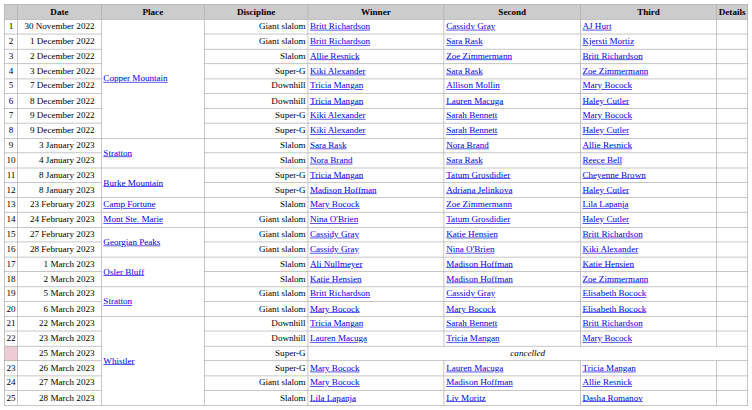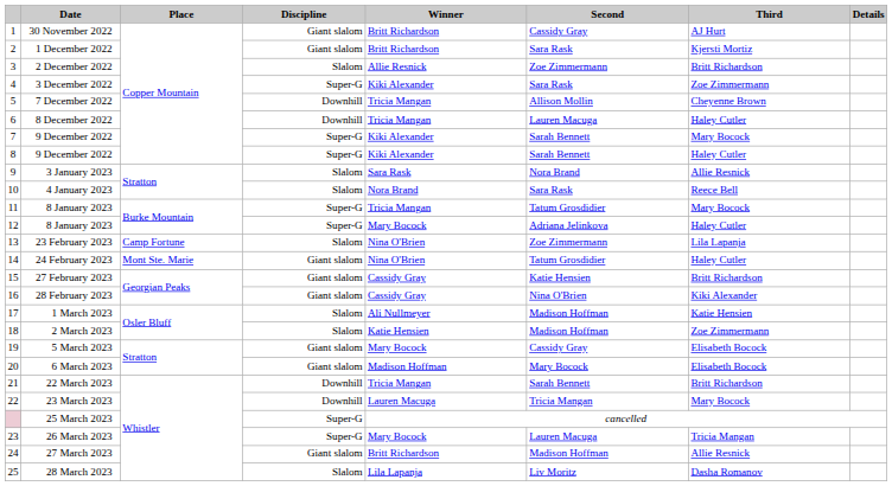7 December 2022 | Third: Mary Bocock -> Cheyenne Brown
11 / 8 January 2023 | Third: Cheyenne Brown -> Mary Bocock
12 / 8 January 2023 | Winner: Madison Hoffman -> Mary Bocock
23 February 2023 | Winner: Mary Bocock -> Nina O'Brien
5 March 2023 | Winner: Britt Richardson -> Mary Bocock
6 March 2023 | Winner: Mary Bocock -> Madison Hoffman
27 March 2023 | Winner: Mary Bocock -> Britt Richardson
